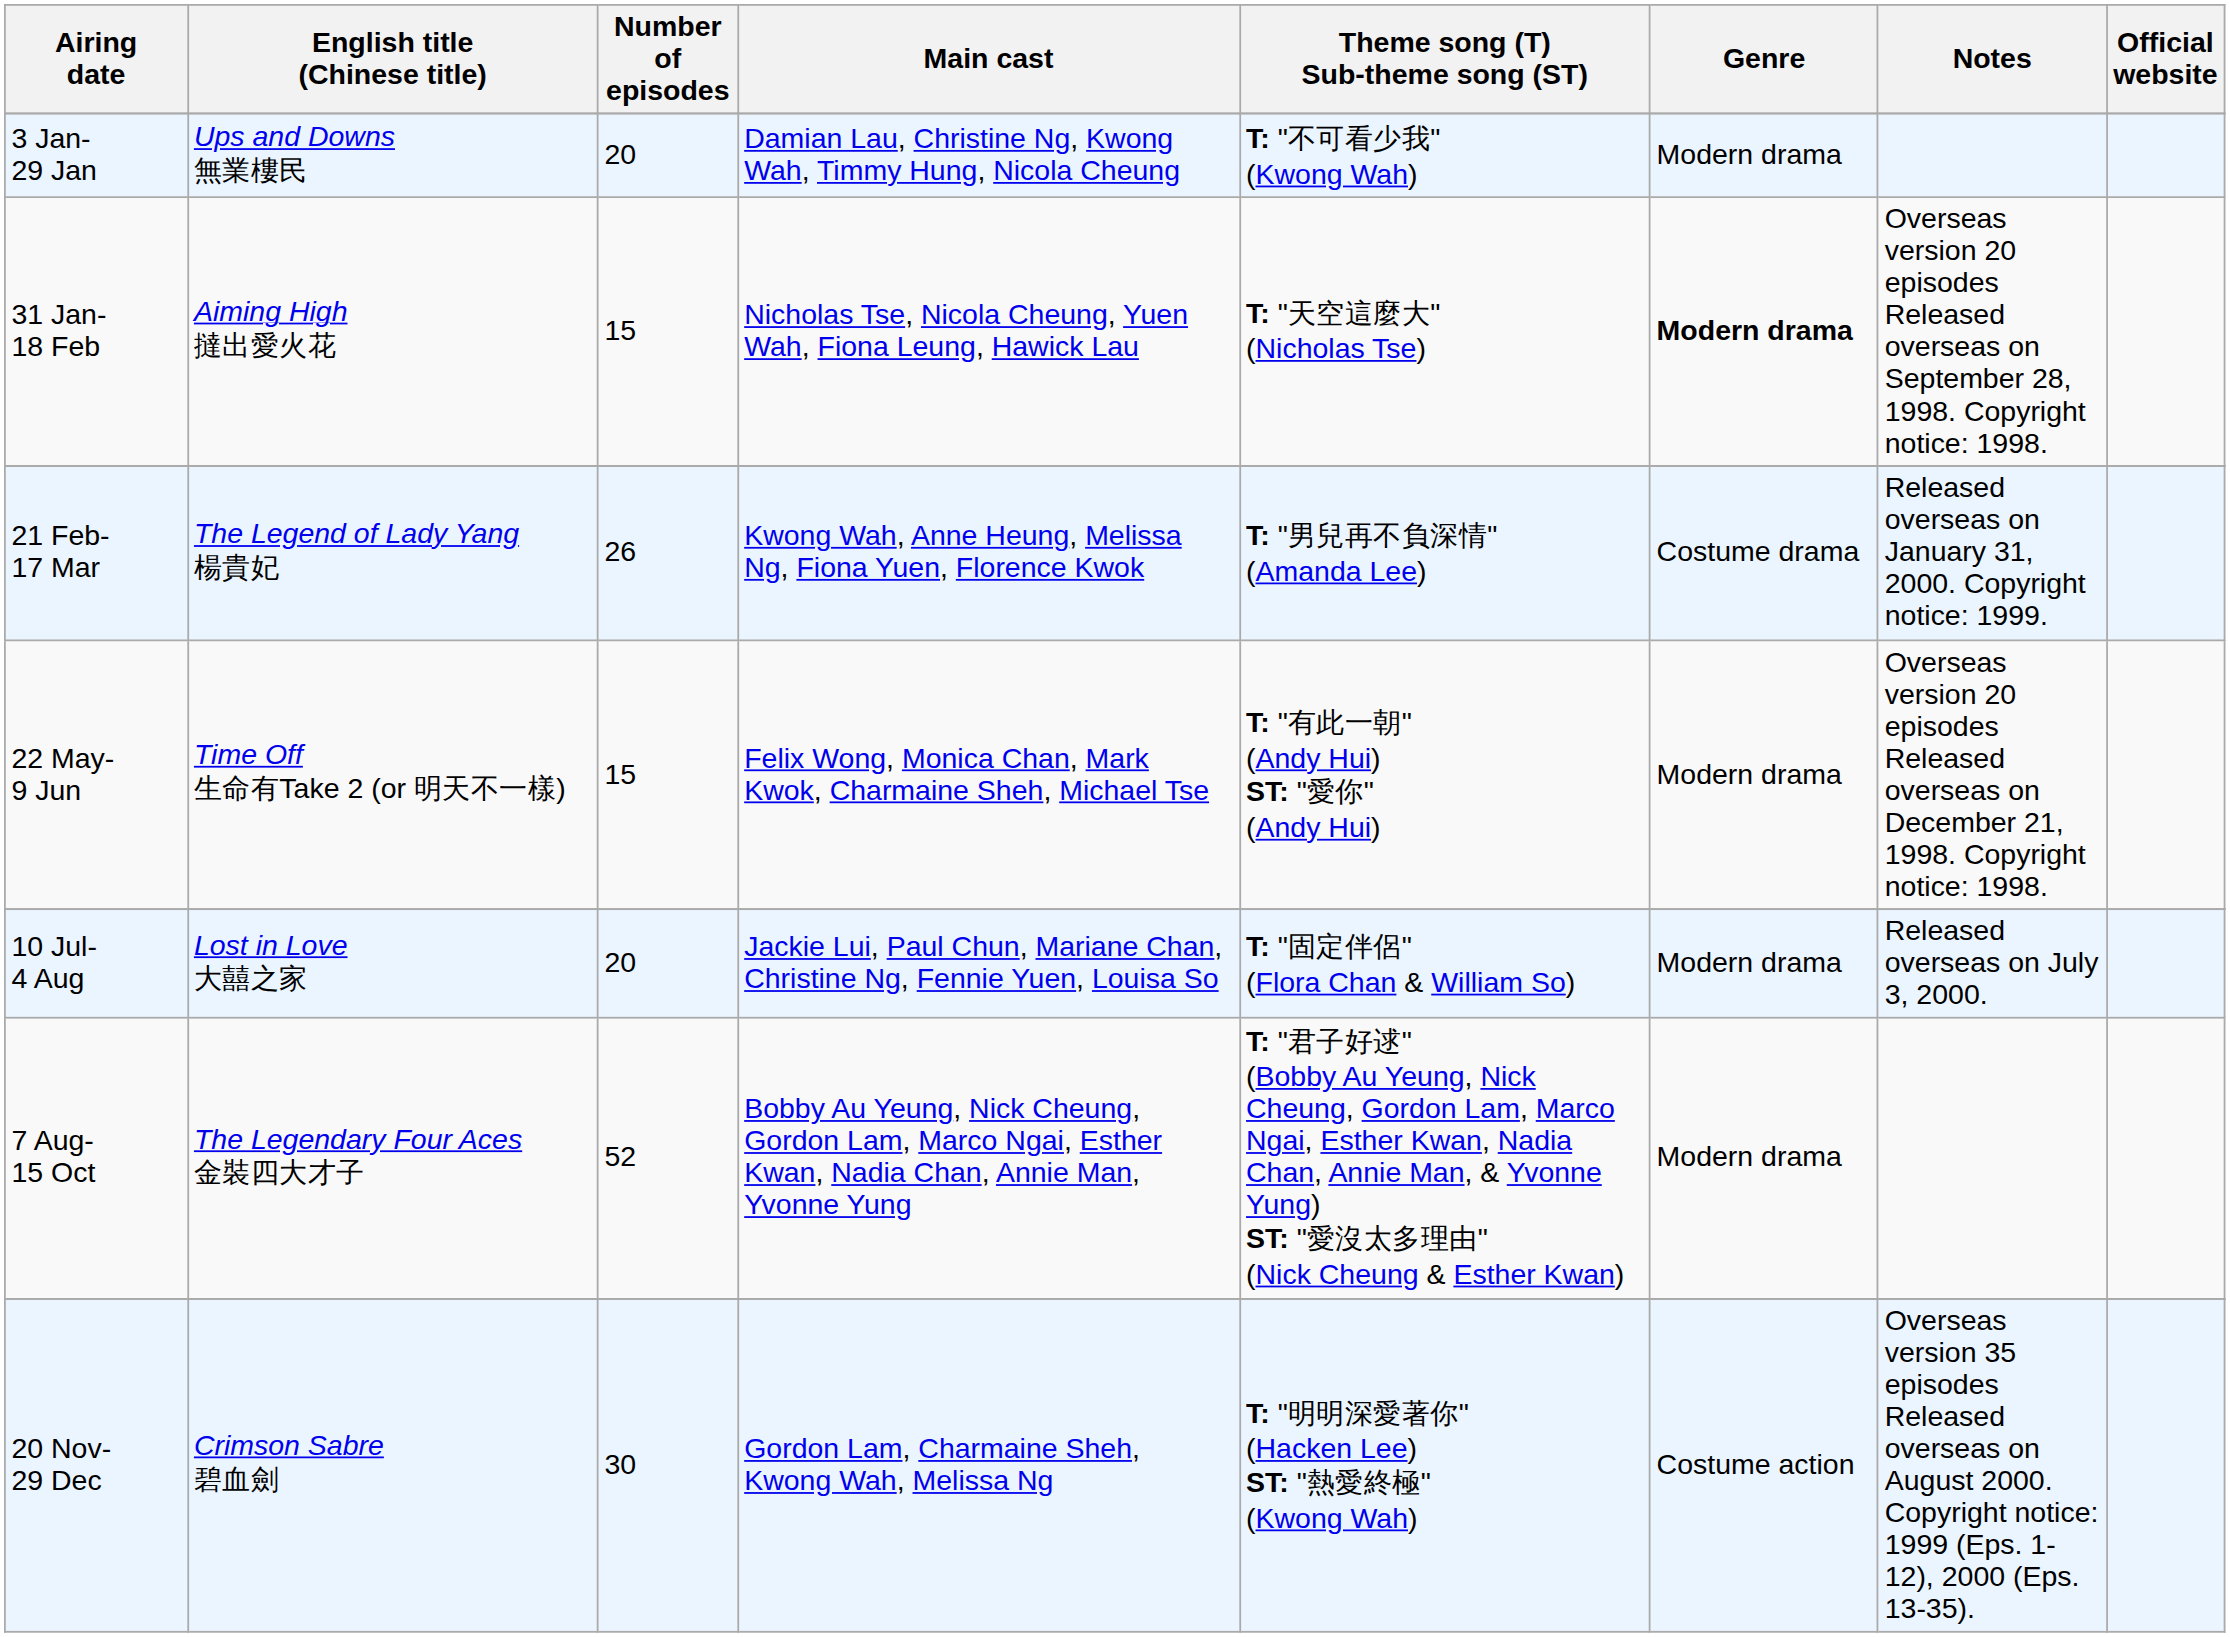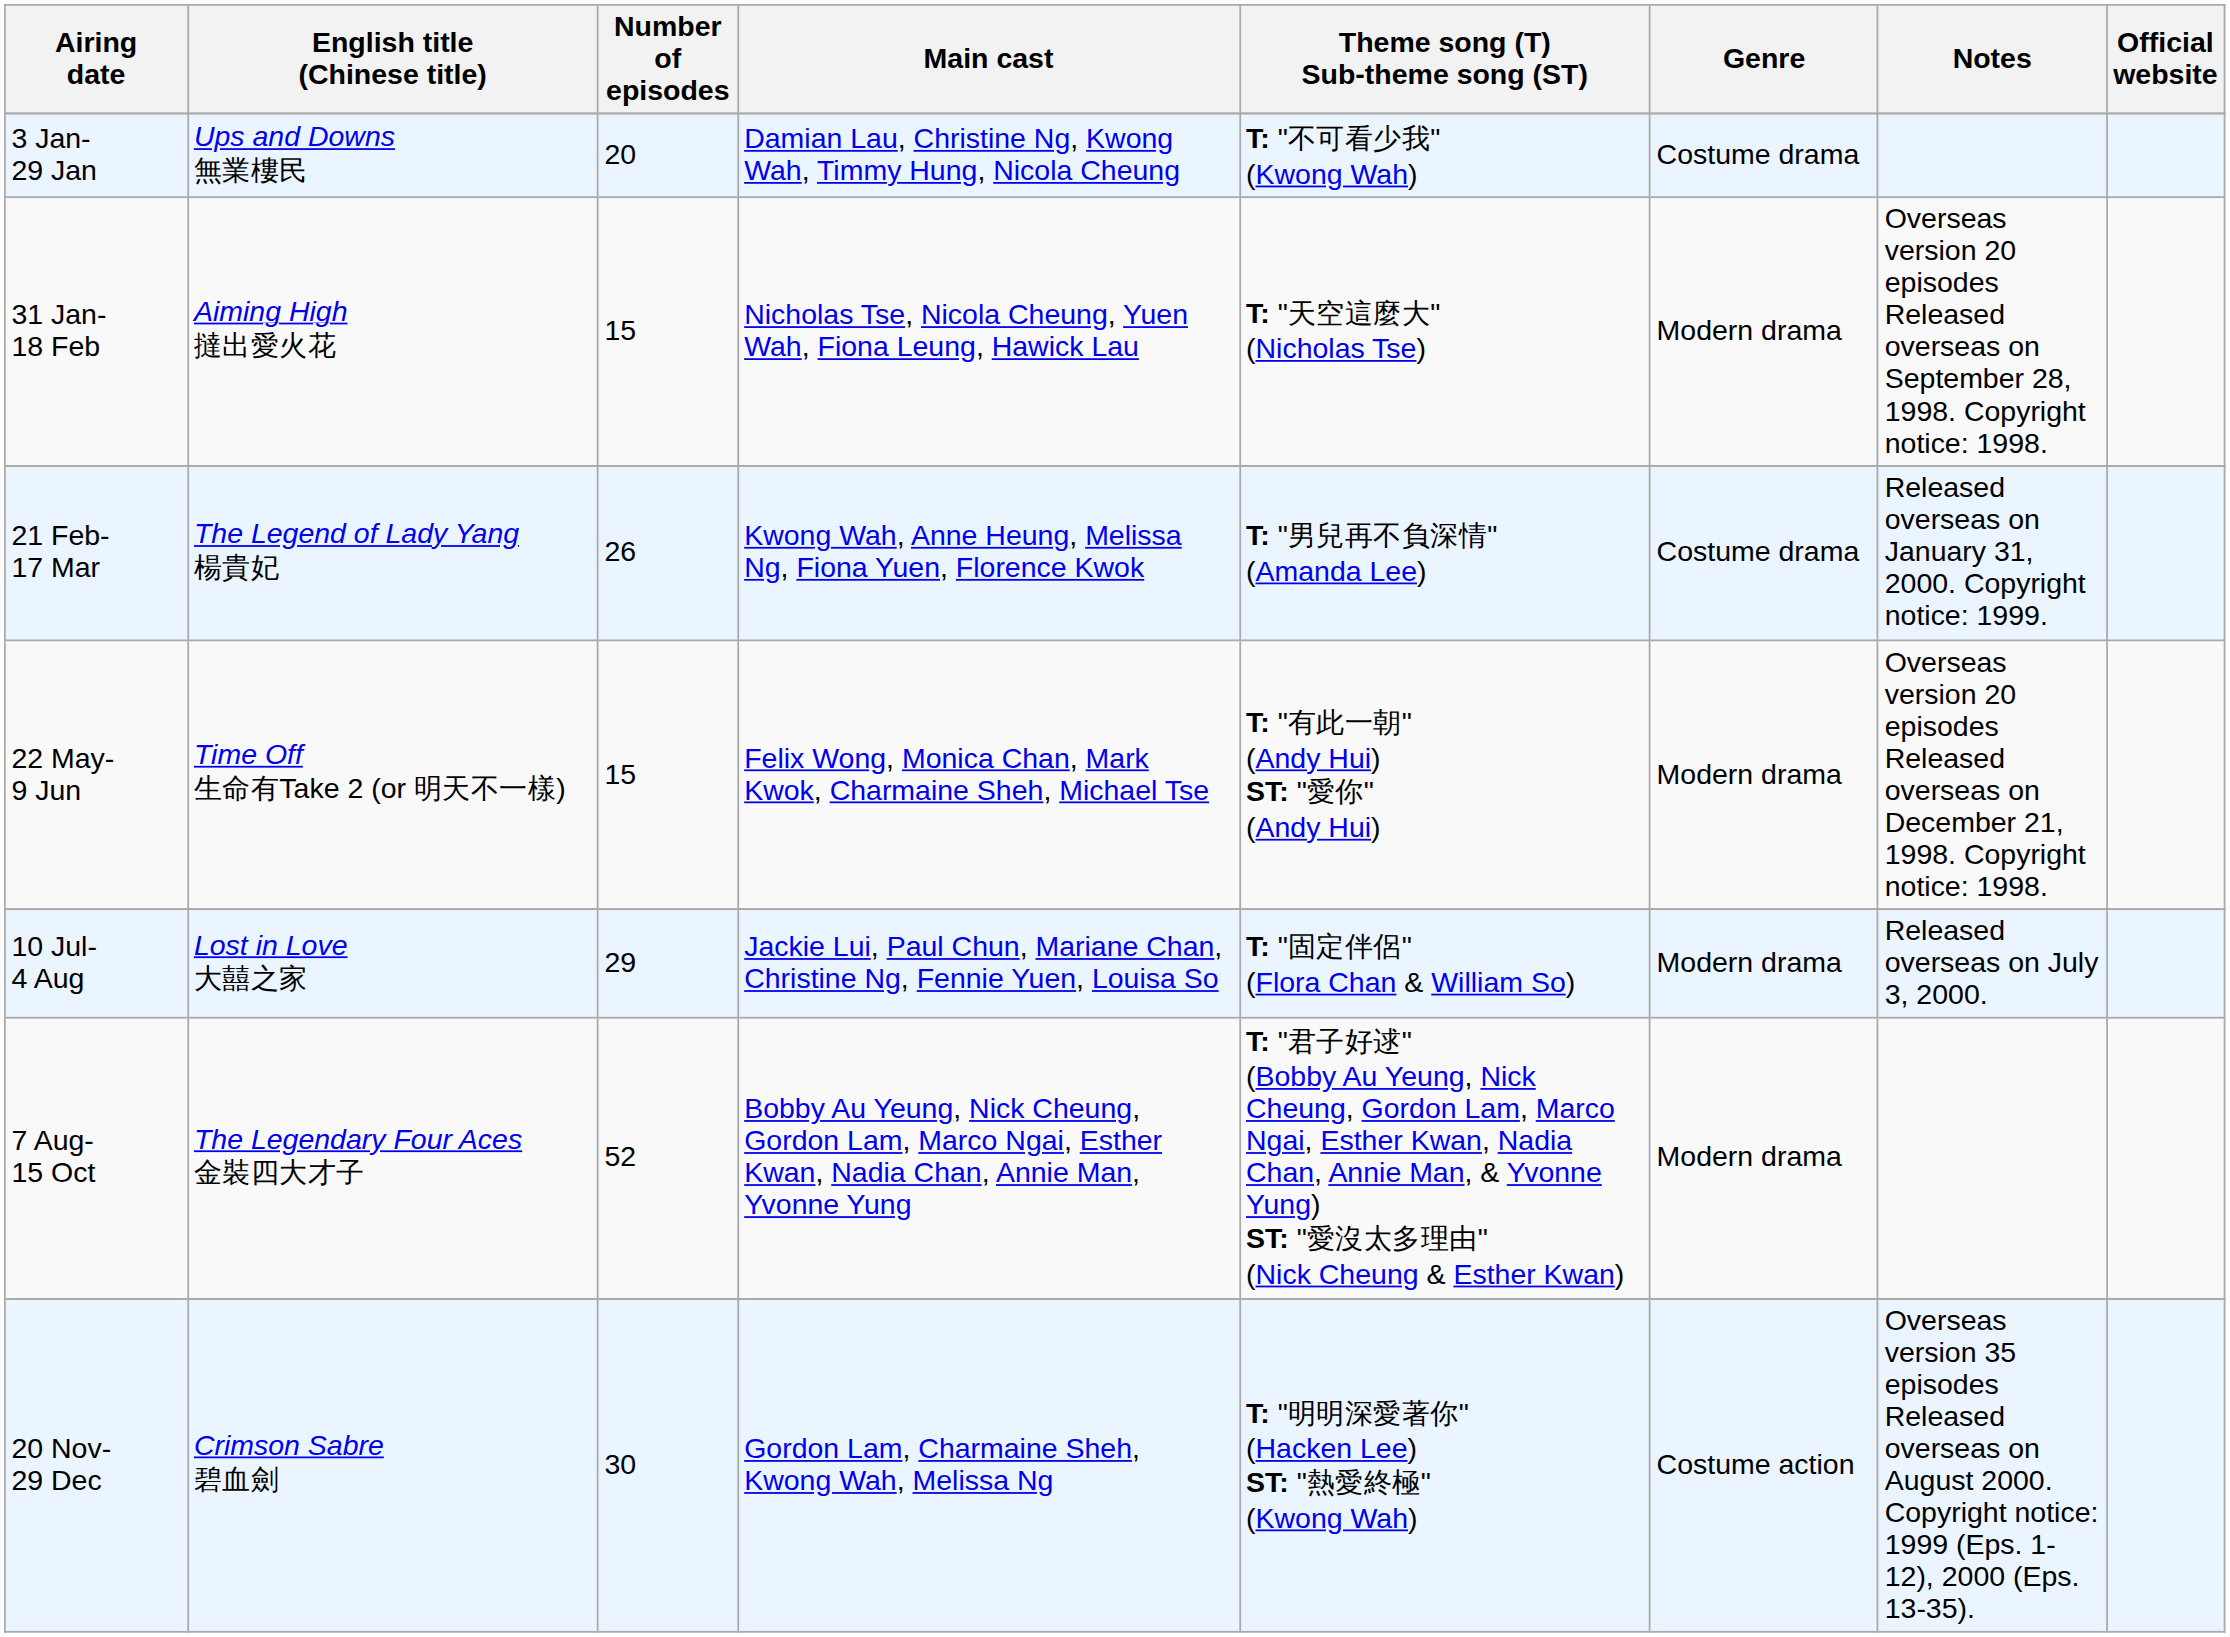3 Jan- 29 Jan | Genre: Modern drama -> Costume drama
31 Jan- 18 Feb | Genre: bold -> normal
10 Jul- 4 Aug | Number of episodes: 20 -> 29
